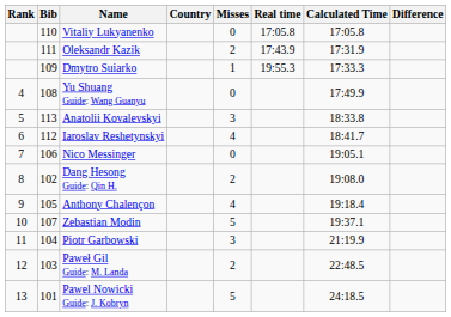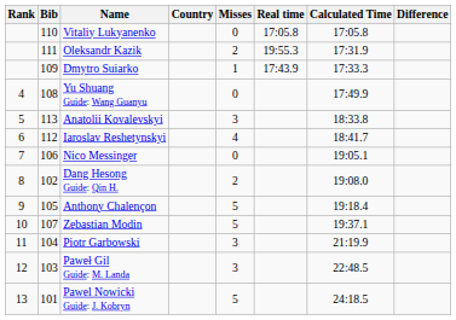Oleksandr Kazik | Real time: 17:43.9 -> 19:55.3
Dmytro Suiarko | Real time: 19:55.3 -> 17:43.9
Anthony Chalençon | Misses: 4 -> 5
Paweł Gil Guide: M. Landa | Misses: 2 -> 3
